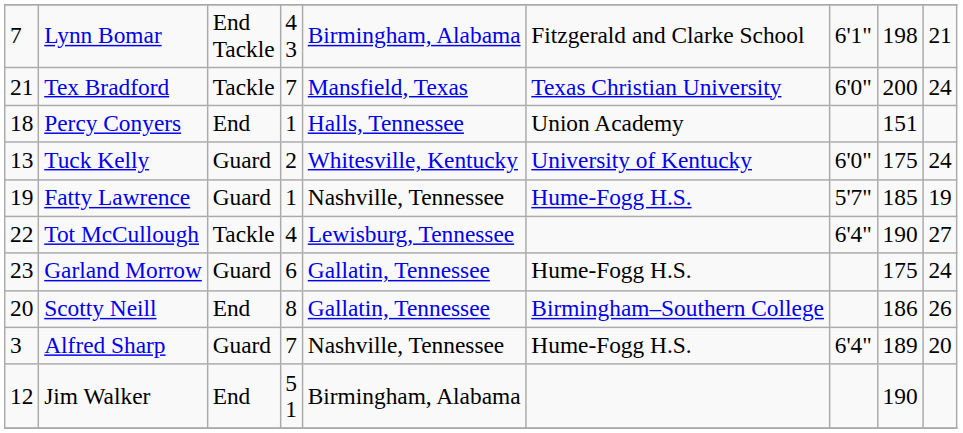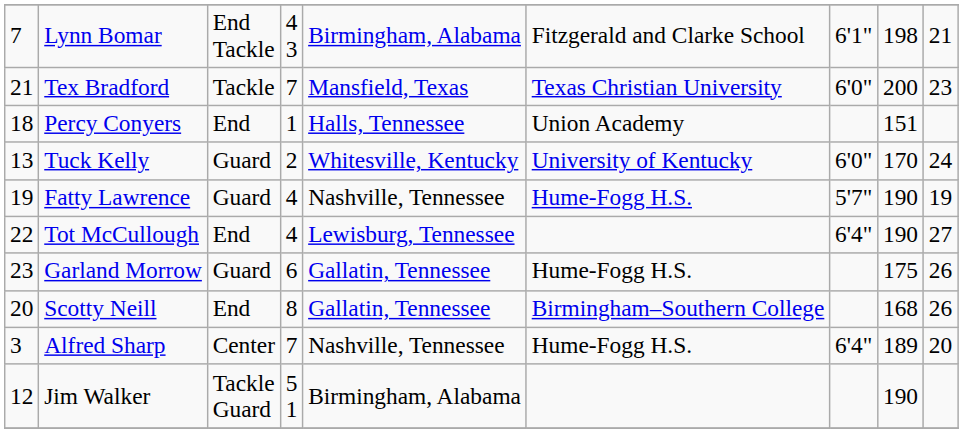Tex Bradford | column 9: 24 -> 23
Tuck Kelly | column 8: 175 -> 170
Fatty Lawrence | column 4: 1 -> 4
Fatty Lawrence | column 8: 185 -> 190
Tot McCullough | column 3: Tackle -> End
Garland Morrow | column 9: 24 -> 26
Scotty Neill | column 8: 186 -> 168
Alfred Sharp | column 3: Guard -> Center
Jim Walker | column 3: End -> Tackle Guard
